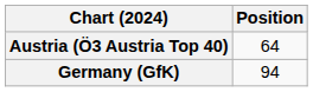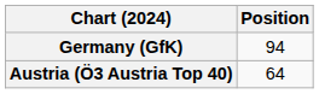rows swapped: Austria (Ö3 Austria Top 40) <-> Germany (GfK)
